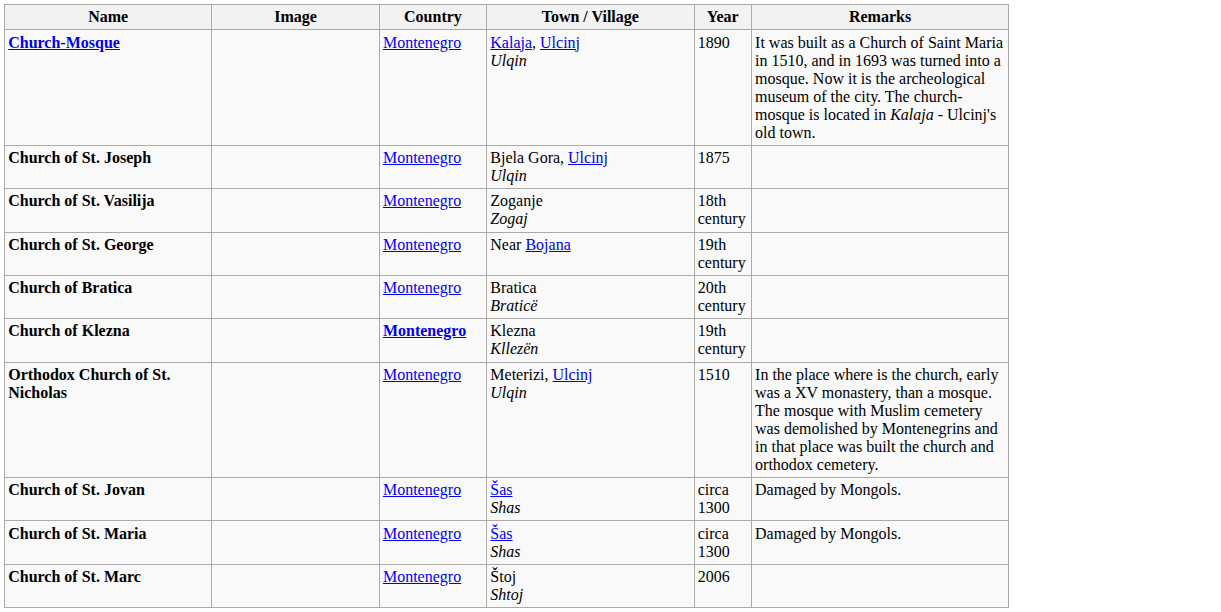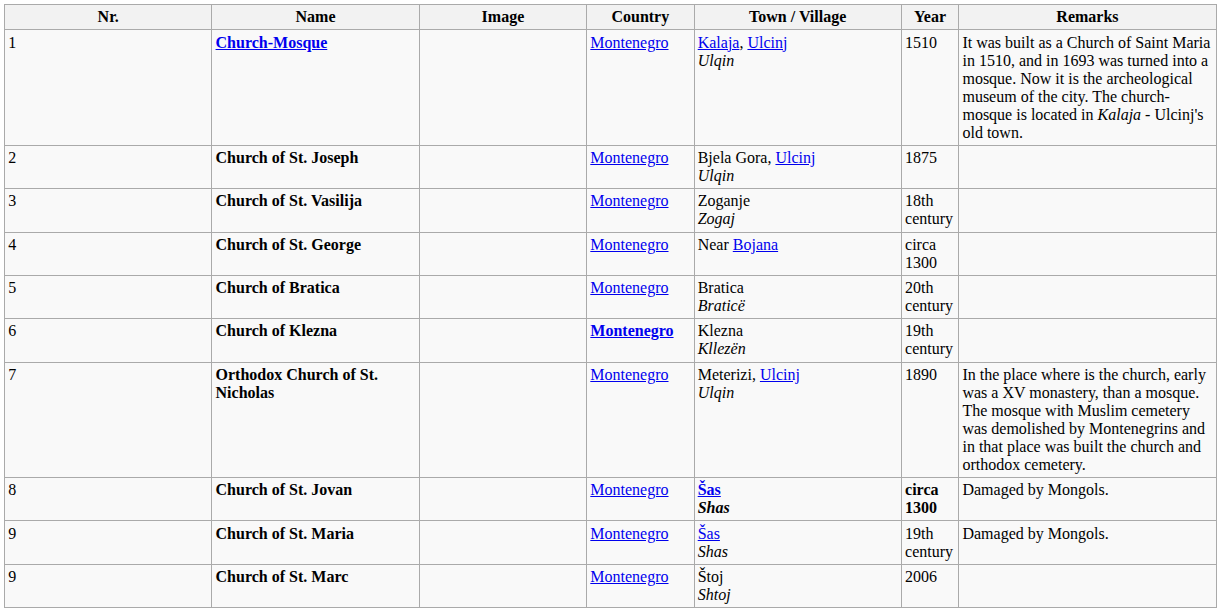+ column: Nr. | 1 | 2 | 3 | 4 | 5 | 6 | 7 | 8 | 9 | 9
Church-Mosque | Year: 1890 -> 1510
Church of St. George | Year: 19th century -> circa 1300
Orthodox Church of St. Nicholas | Year: 1510 -> 1890
Church of St. Jovan | Town / Village: normal -> bold
Church of St. Jovan | Year: normal -> bold
Church of St. Maria | Year: circa 1300 -> 19th century
